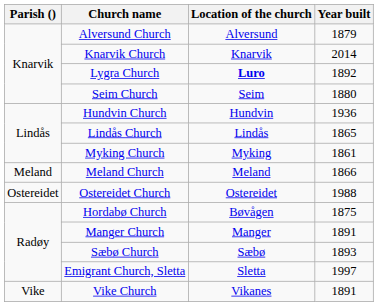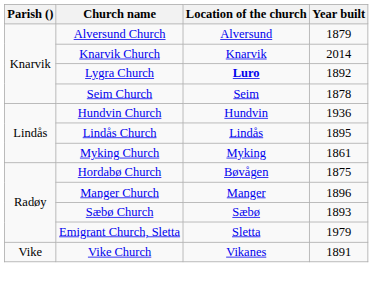Seim Church | Year built: 1880 -> 1878
Lindås Church | Year built: 1865 -> 1895
- row: Meland | Meland Church | Meland | 1866
- row: Ostereidet | Ostereidet Church | Ostereidet | 1988
Manger Church | Year built: 1891 -> 1896
Emigrant Church, Sletta | Year built: 1997 -> 1979
